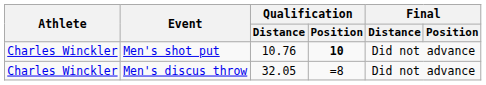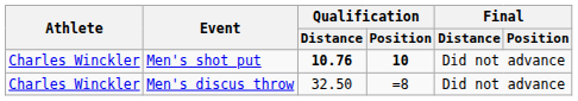Men's shot put | Qualification / Distance: normal -> bold
Men's discus throw | Qualification / Distance: 32.05 -> 32.50
